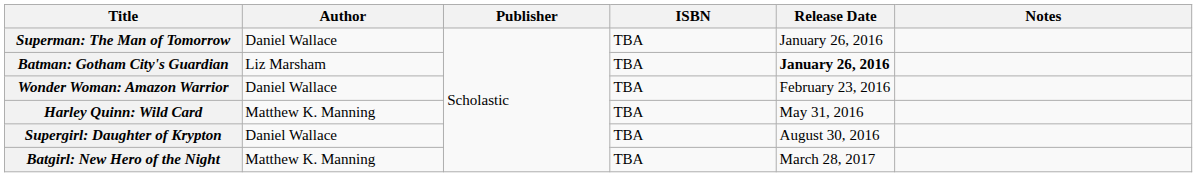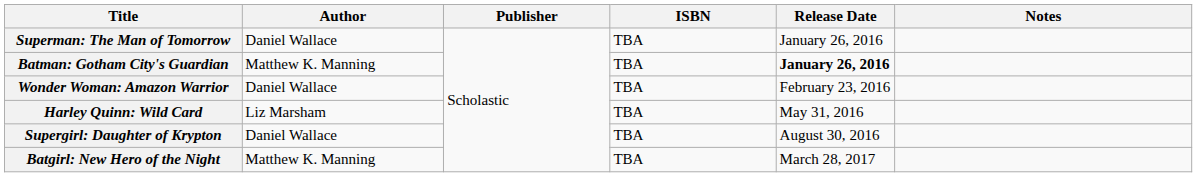Batman: Gotham City's Guardian | Author: Liz Marsham -> Matthew K. Manning
Harley Quinn: Wild Card | Author: Matthew K. Manning -> Liz Marsham
